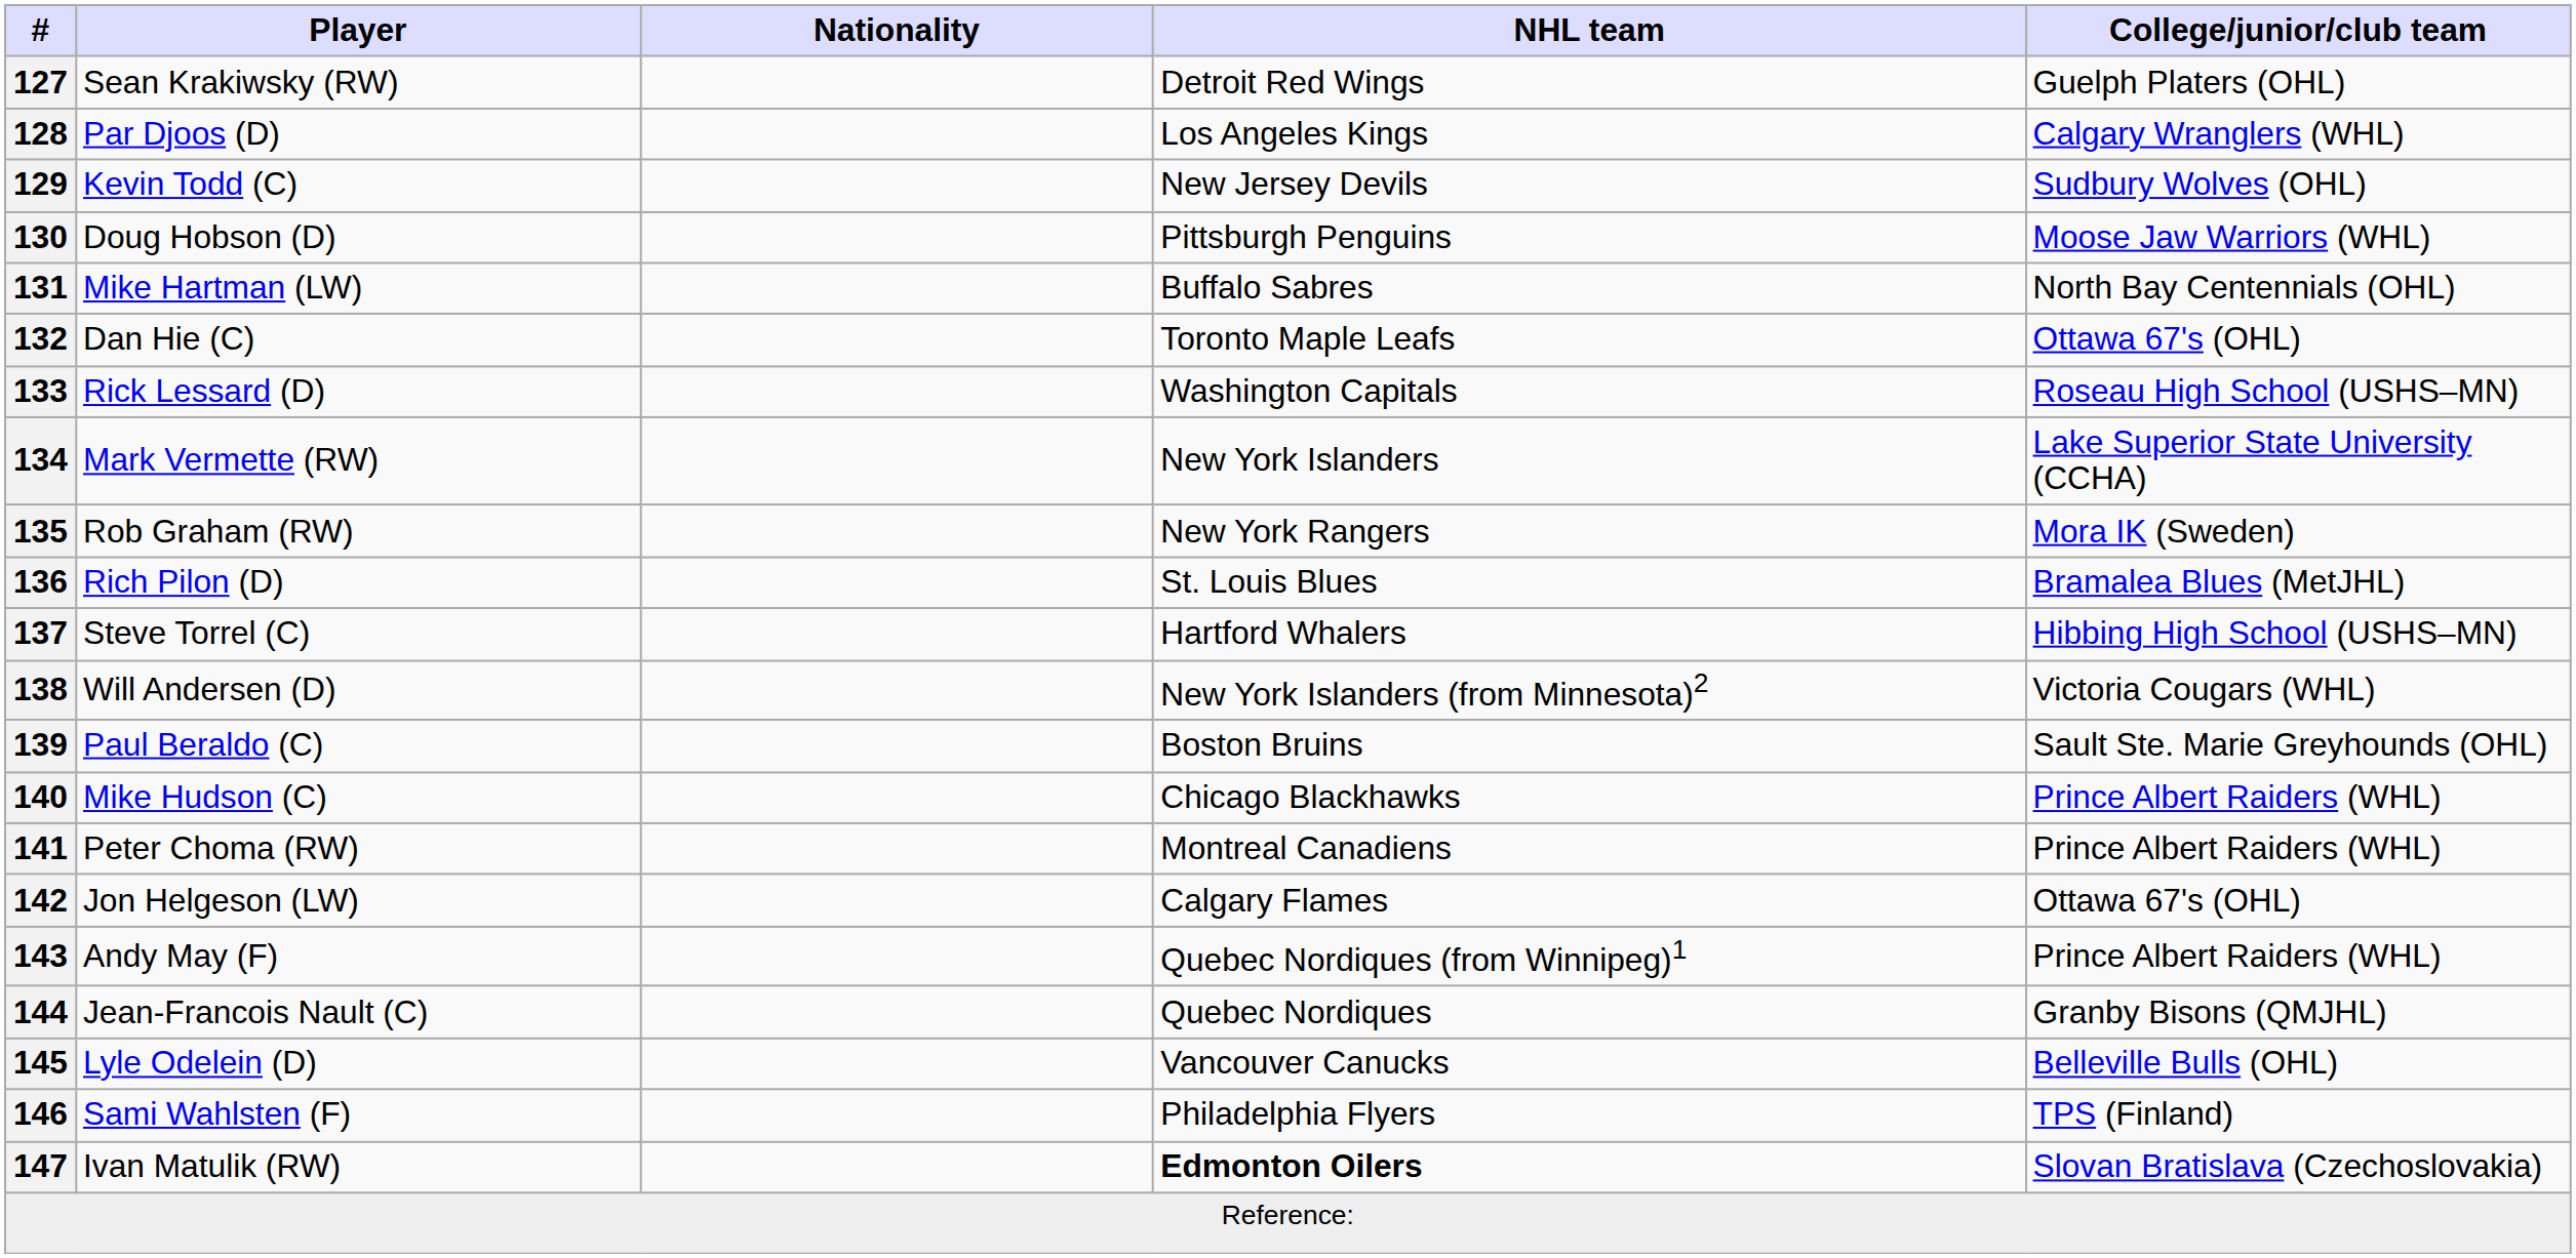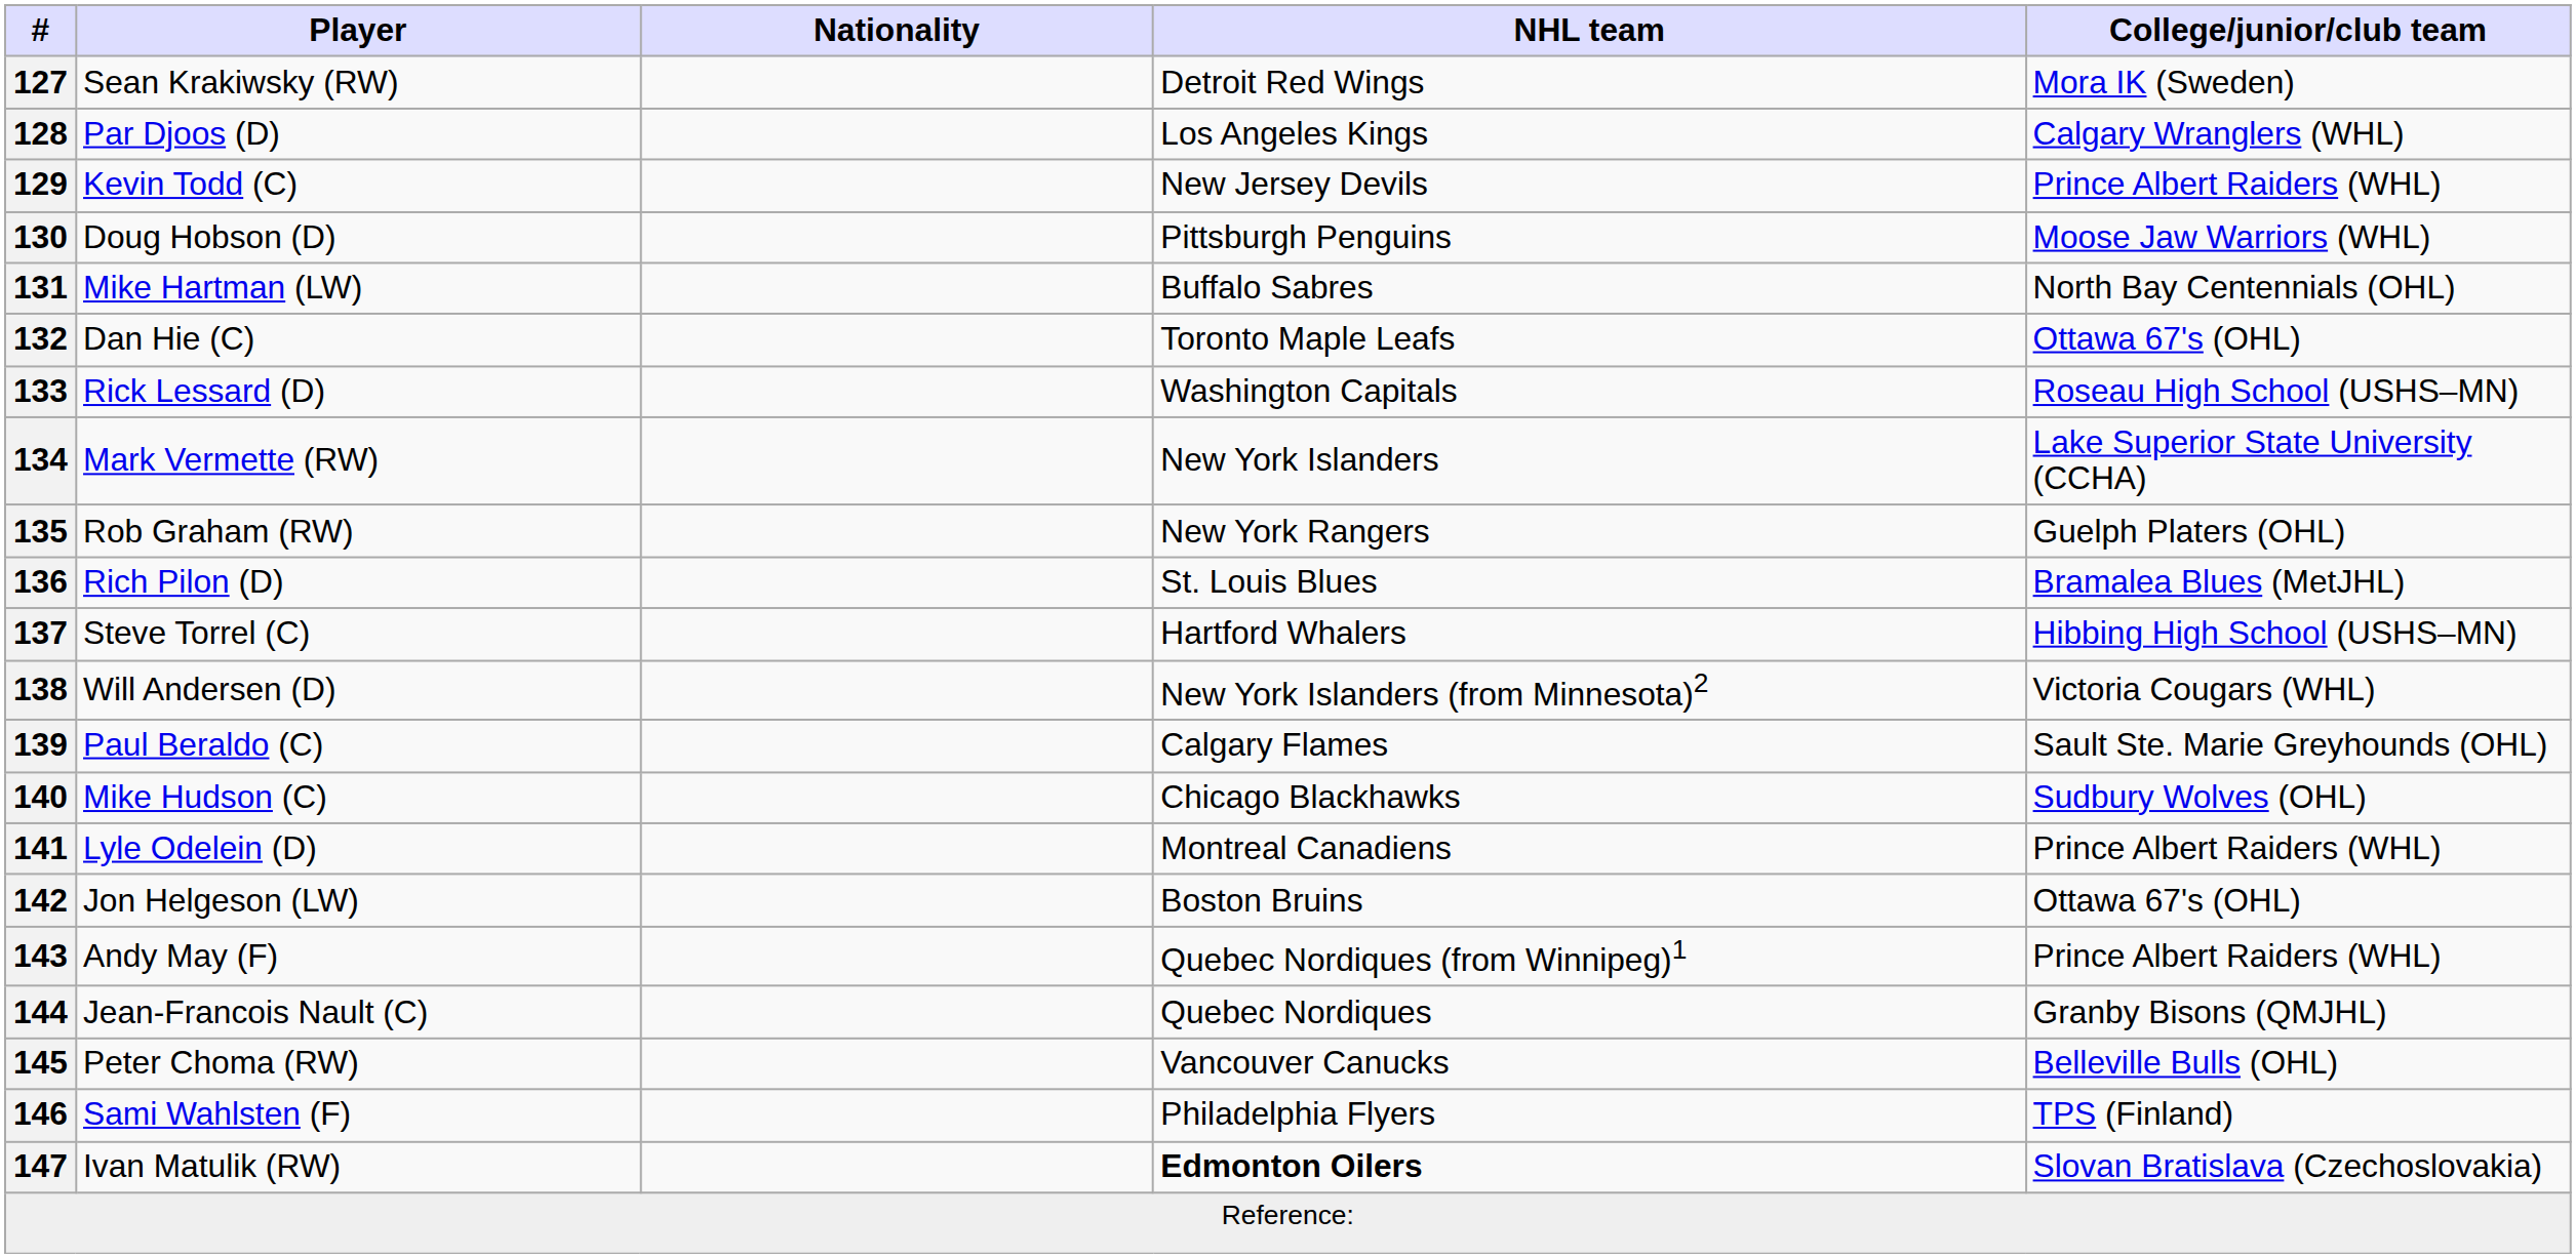127 | College/junior/club team: Guelph Platers (OHL) -> Mora IK (Sweden)
129 | College/junior/club team: Sudbury Wolves (OHL) -> Prince Albert Raiders (WHL)
135 | College/junior/club team: Mora IK (Sweden) -> Guelph Platers (OHL)
139 | NHL team: Boston Bruins -> Calgary Flames
140 | College/junior/club team: Prince Albert Raiders (WHL) -> Sudbury Wolves (OHL)
141 | Player: Peter Choma (RW) -> Lyle Odelein (D)
142 | NHL team: Calgary Flames -> Boston Bruins
145 | Player: Lyle Odelein (D) -> Peter Choma (RW)
